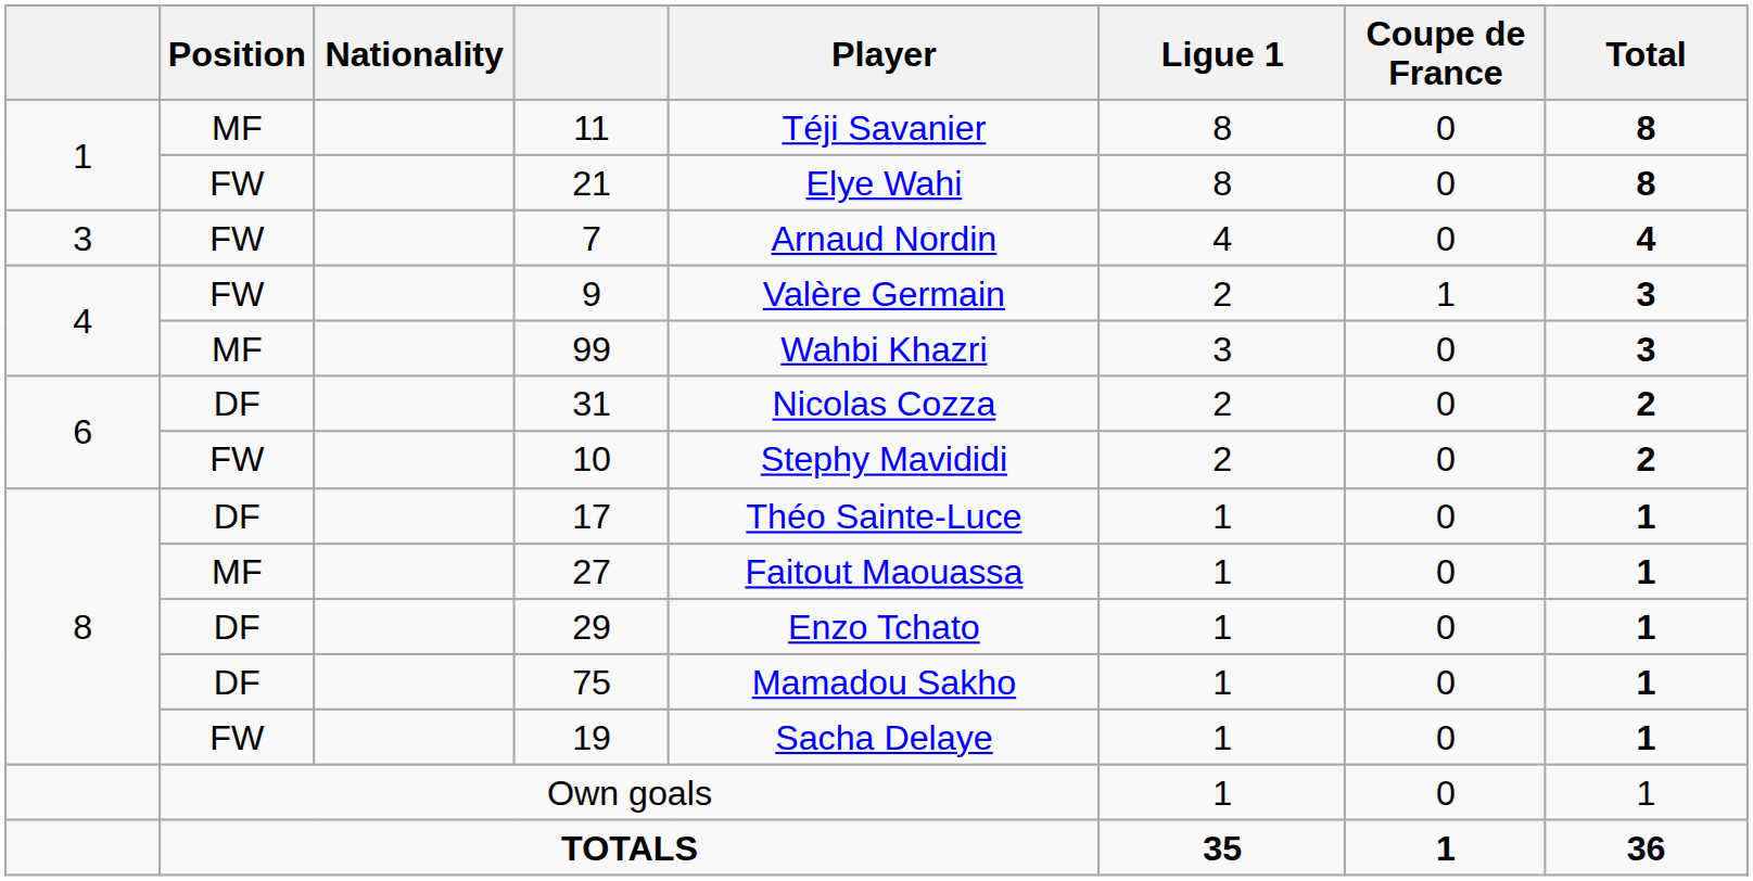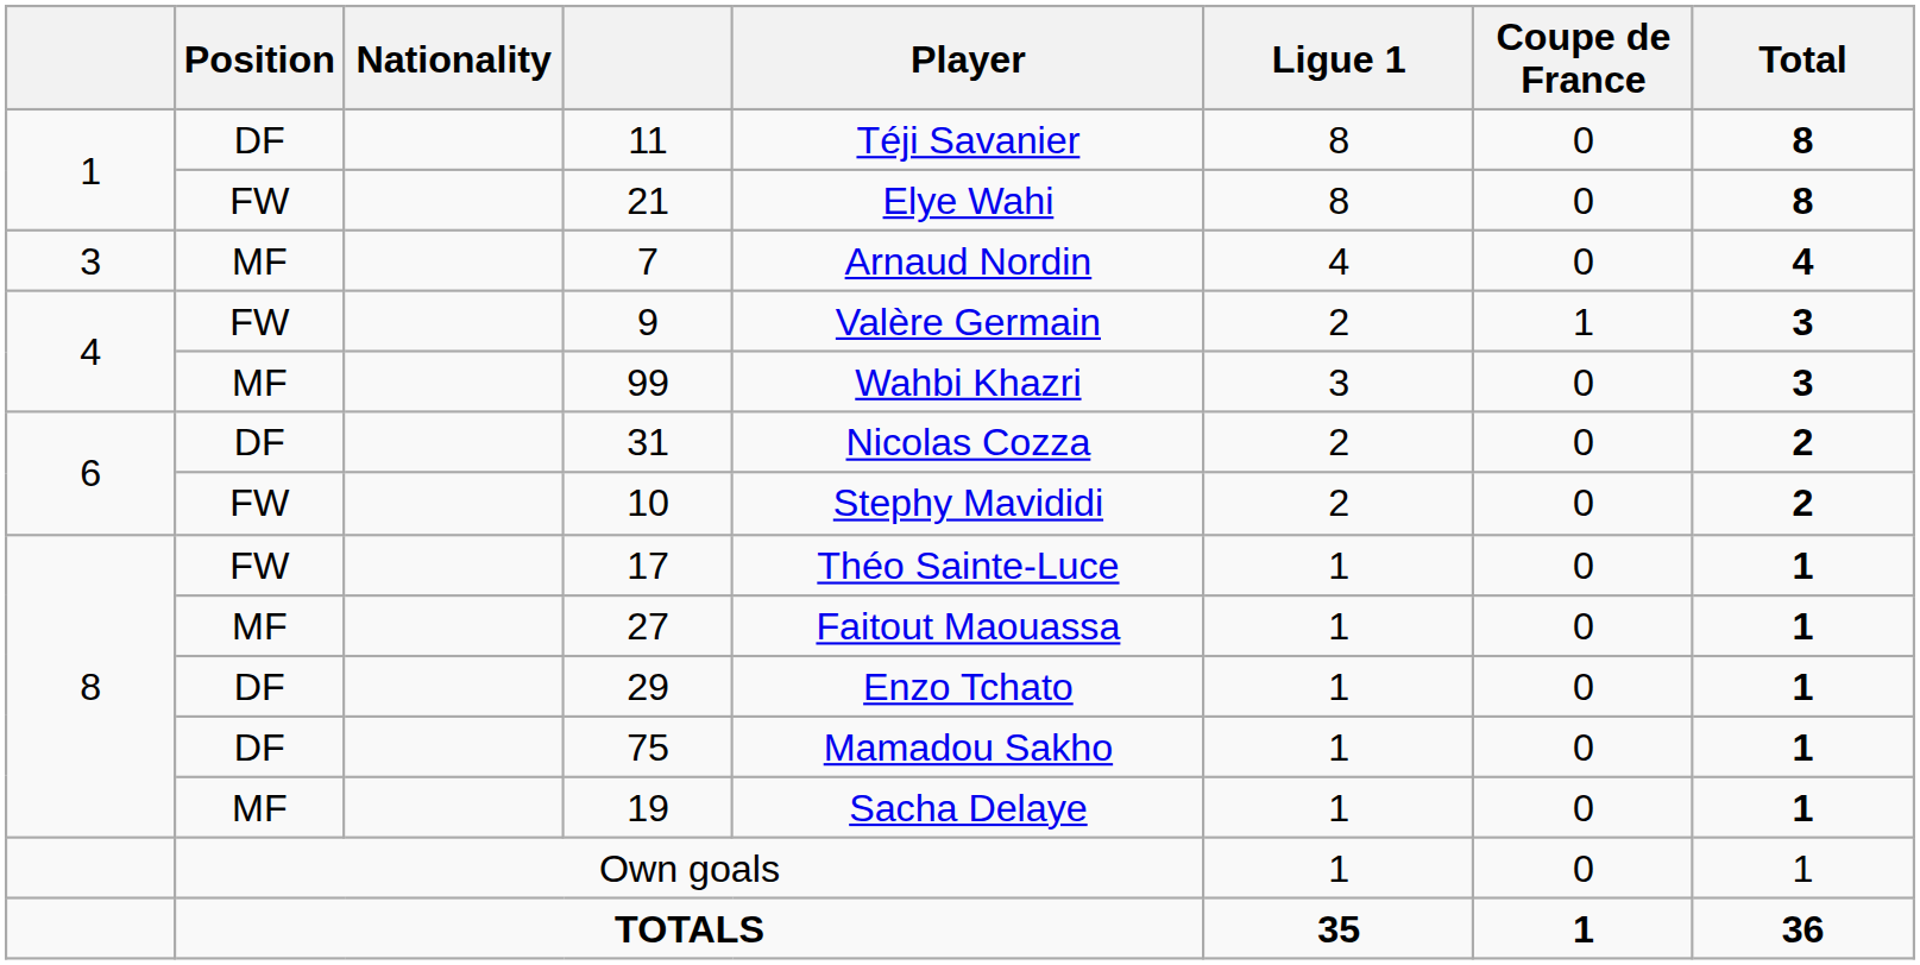11 | Position: MF -> DF
7 | Position: FW -> MF
17 | Position: DF -> FW
19 | Position: FW -> MF
